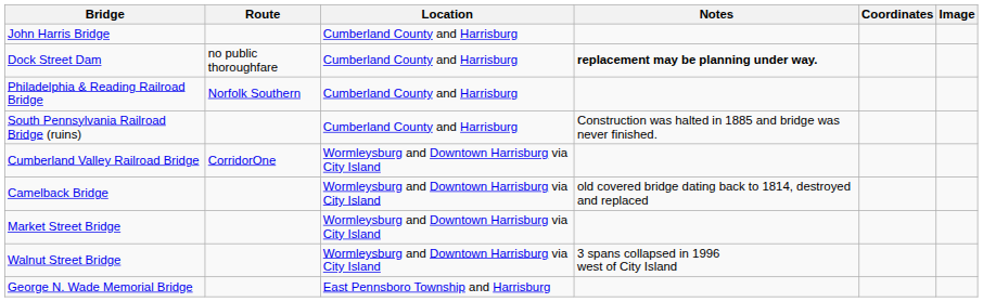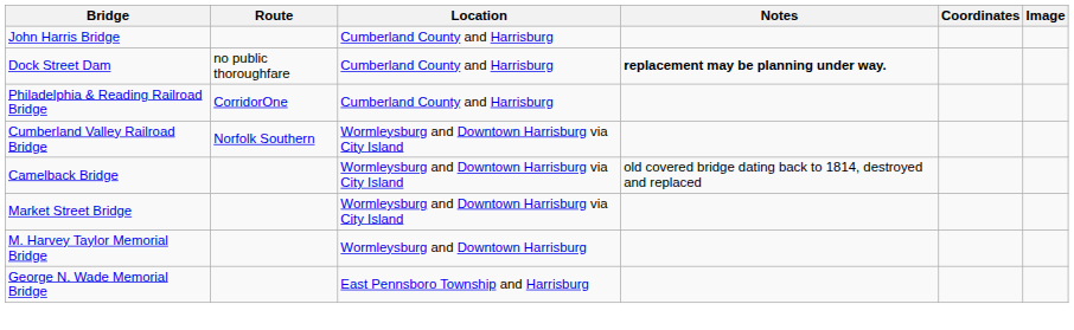Philadelphia & Reading Railroad Bridge | Route: Norfolk Southern -> CorridorOne
- row: South Pennsylvania Railroad Bridge (ruins) | Cumberland County and Harrisburg | Construction was halted in 1885 and bridge was never finished.
Cumberland Valley Railroad Bridge | Route: CorridorOne -> Norfolk Southern
- row: Walnut Street Bridge | Wormleysburg and Downtown Harrisburg via City Island | 3 spans collapsed in 1996 west of City Island
+ row: M. Harvey Taylor Memorial Bridge | Wormleysburg and Downtown Harrisburg
